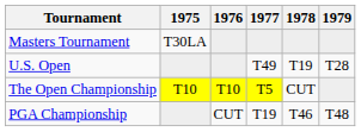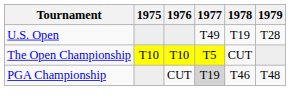- row: Masters Tournament | T30LA
PGA Championship | 1977: no background -> lightgrey background
